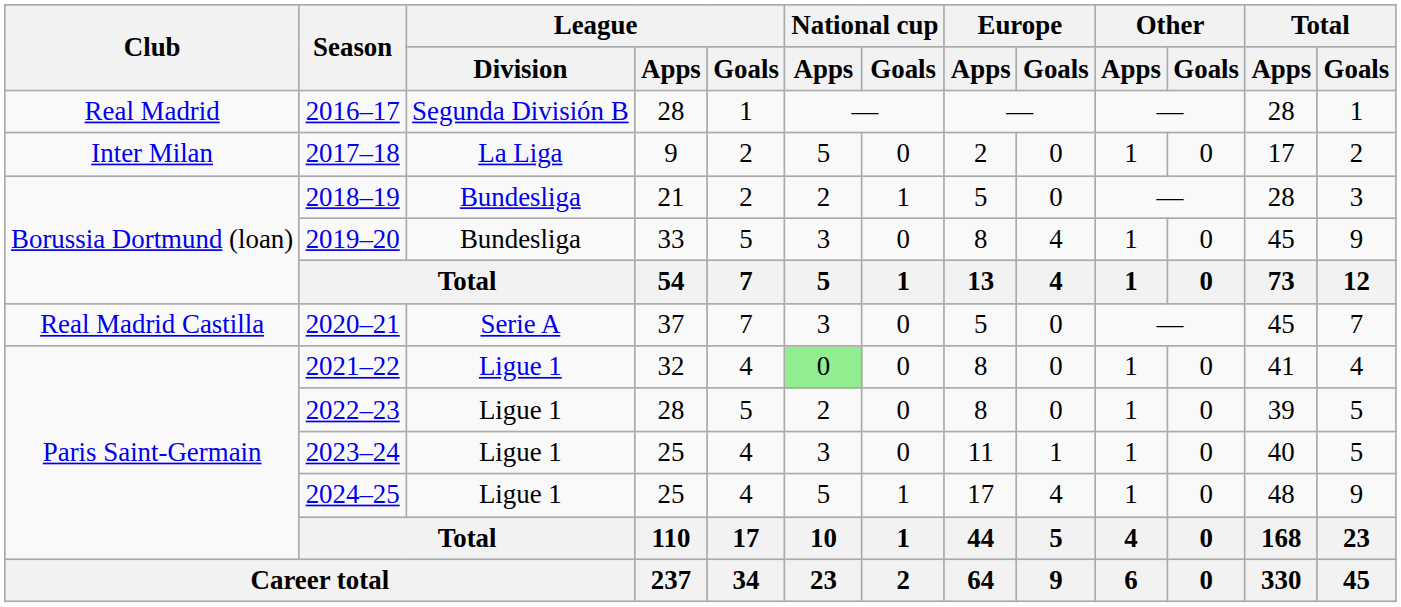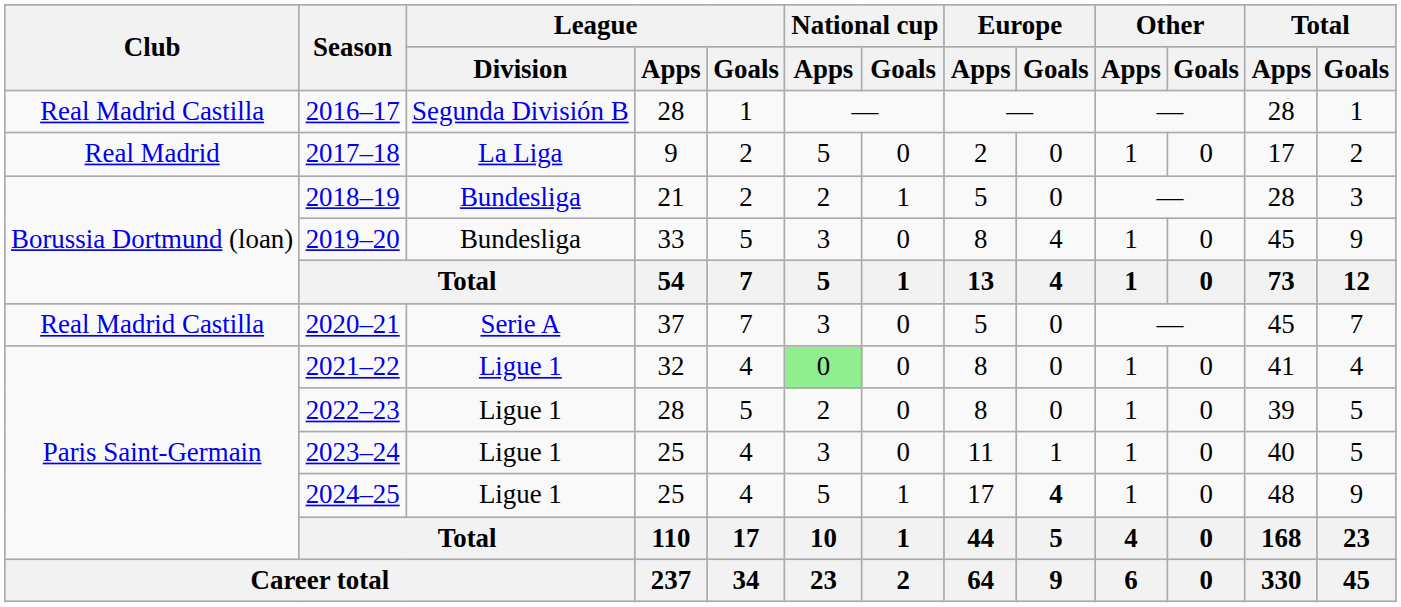2016–17 | Club: Real Madrid -> Real Madrid Castilla
2017–18 | Club: Inter Milan -> Real Madrid
2024–25 | Europe / Goals: normal -> bold
